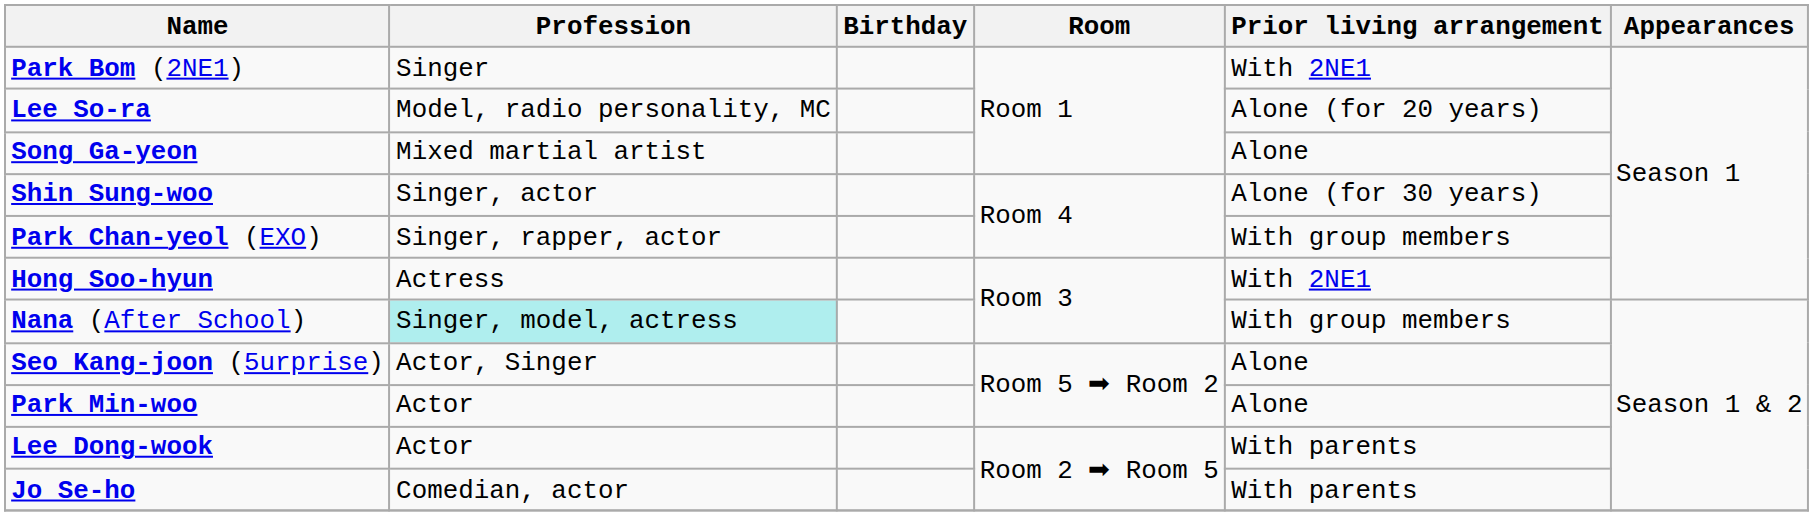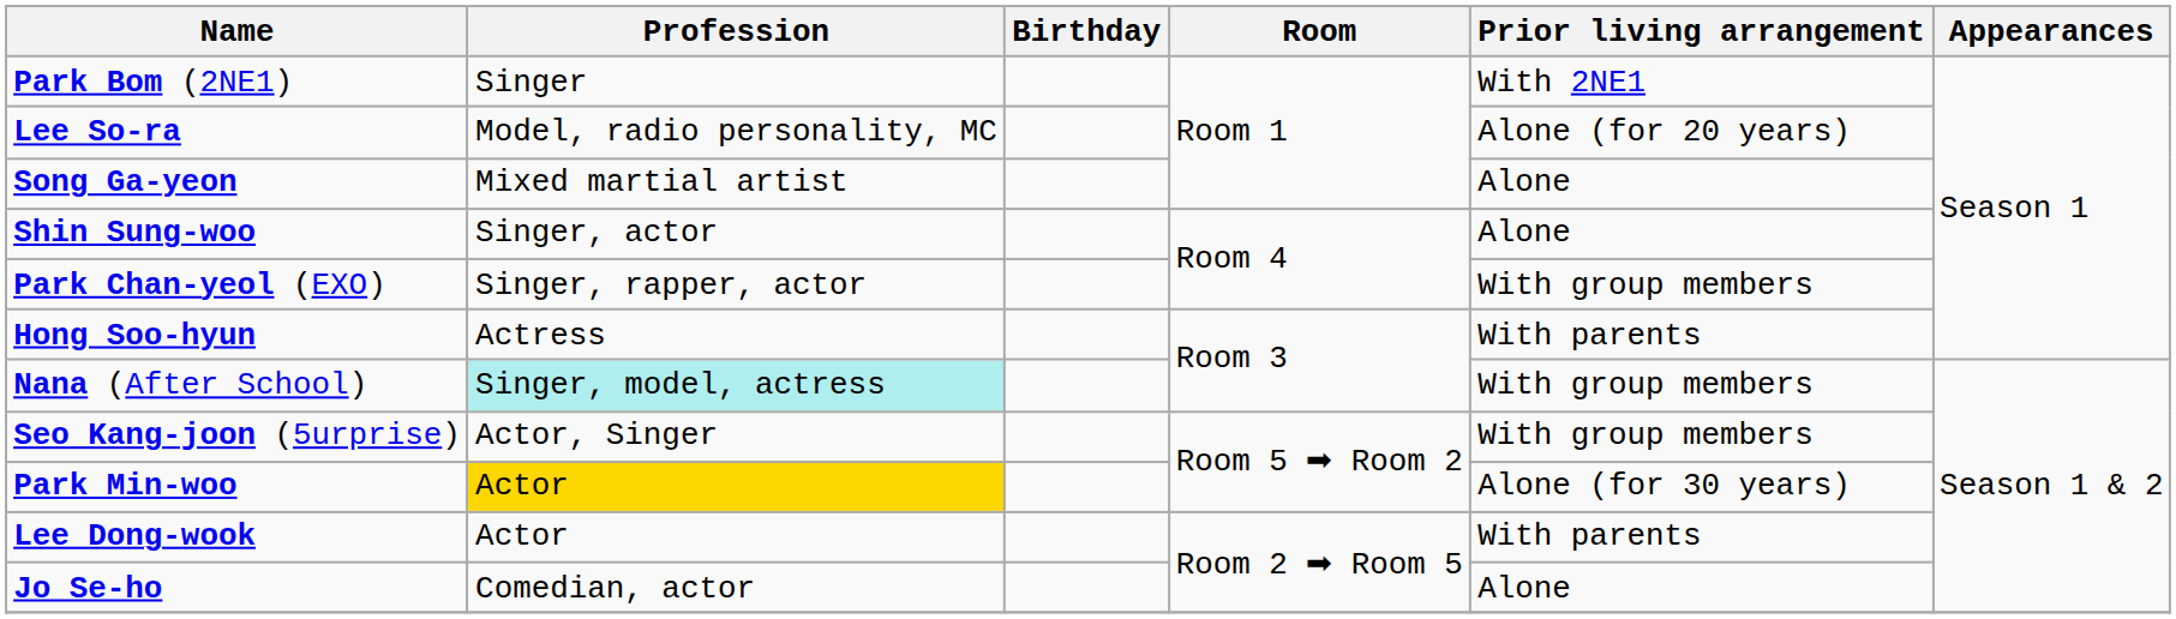Shin Sung-woo | Prior living arrangement: Alone (for 30 years) -> Alone
Hong Soo-hyun | Prior living arrangement: With 2NE1 -> With parents
Seo Kang-joon (5urprise) | Prior living arrangement: Alone -> With group members
Park Min-woo | Profession: no background -> gold background
Park Min-woo | Prior living arrangement: Alone -> Alone (for 30 years)
Jo Se-ho | Prior living arrangement: With parents -> Alone
